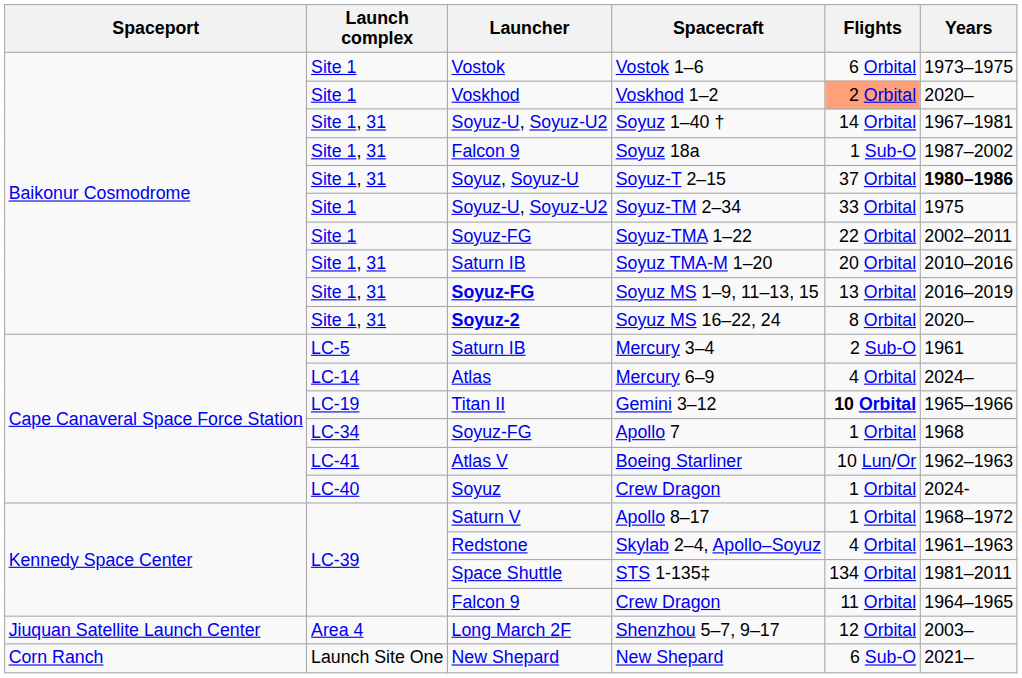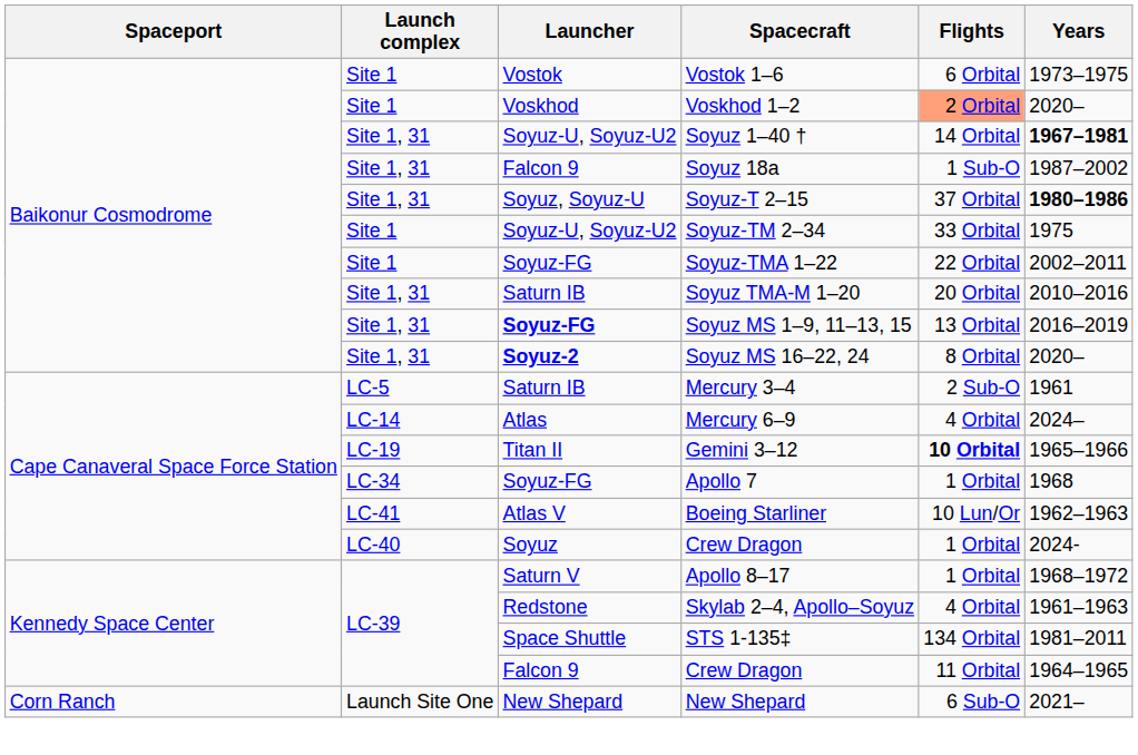Soyuz 1–40 † | Years: normal -> bold
- row: Jiuquan Satellite Launch Center | Area 4 | Long March 2F | Shenzhou 5–7, 9–17 | 12 Orbital | 2003–
